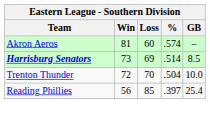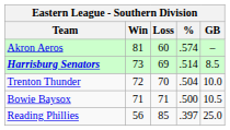+ row: Bowie Baysox | 71 | 71 | .500 | 10.5
Reading Phillies | GB: 25.4 -> 25.0
